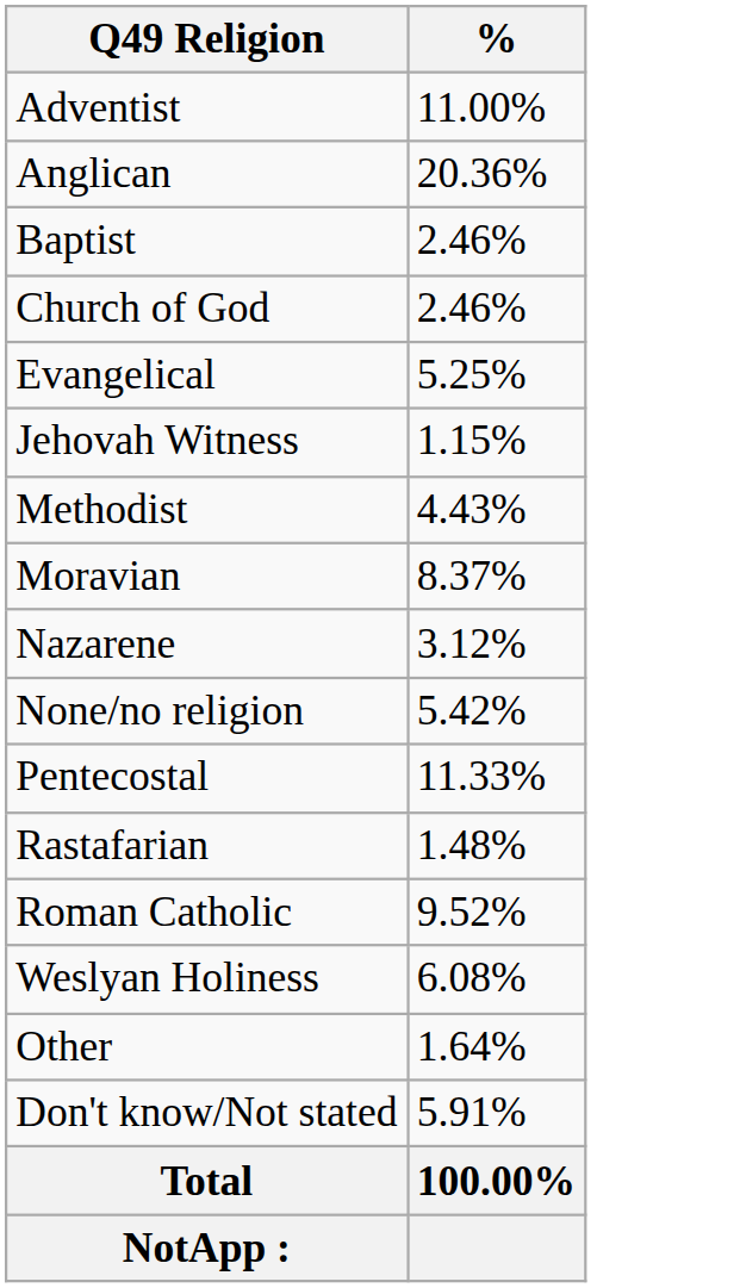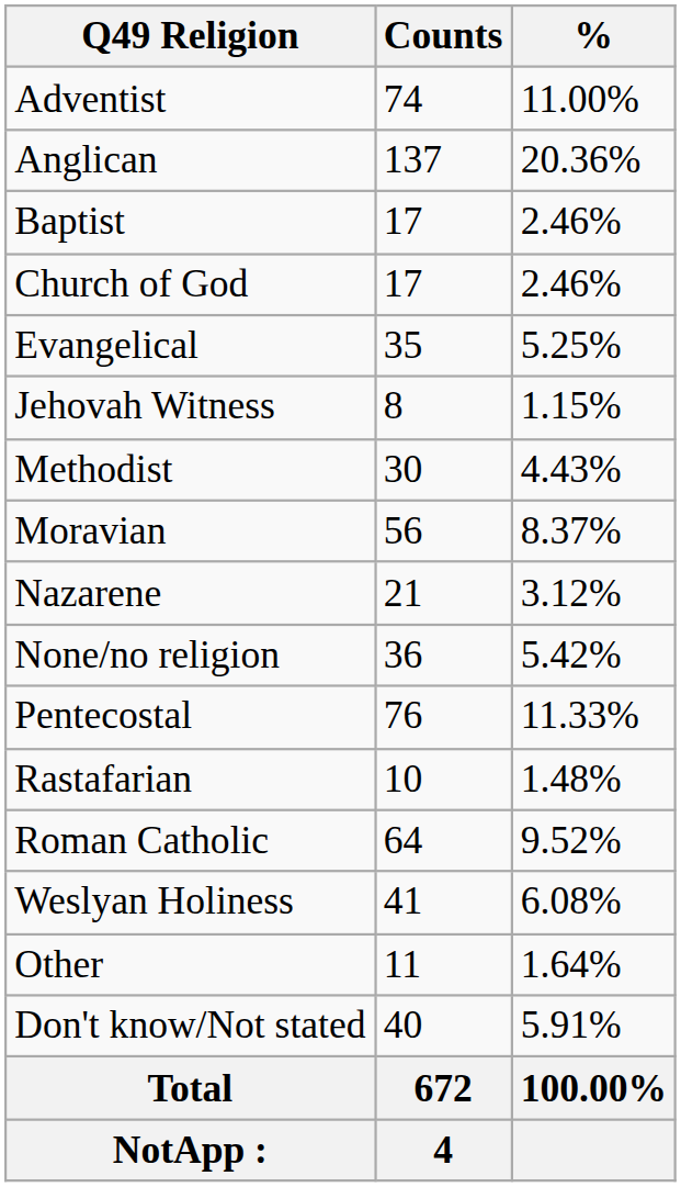+ column: Counts | 74 | 137 | 17 | 17 | 35 | 8 | 30 | 56 | 21 | 36 | 76 | 10 | 64 | 41 | 11 | 40 | 672 | 4
